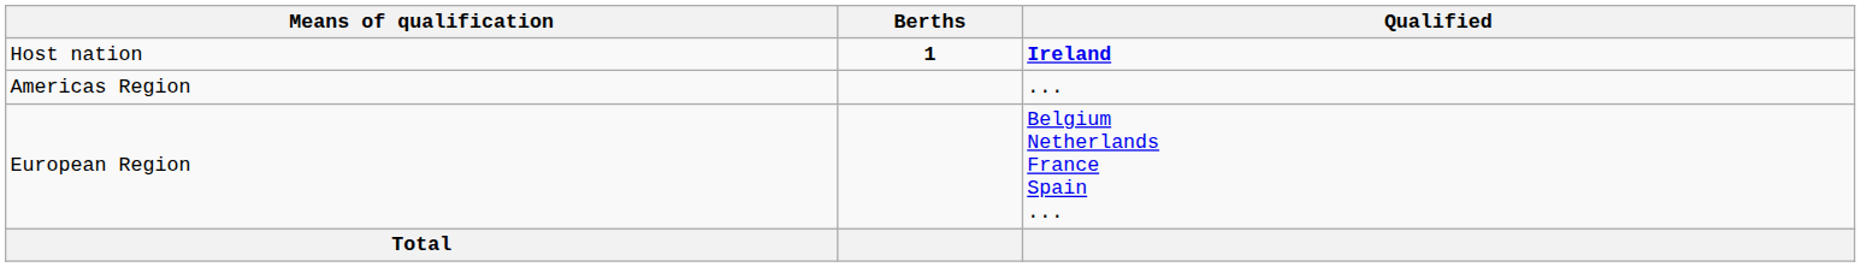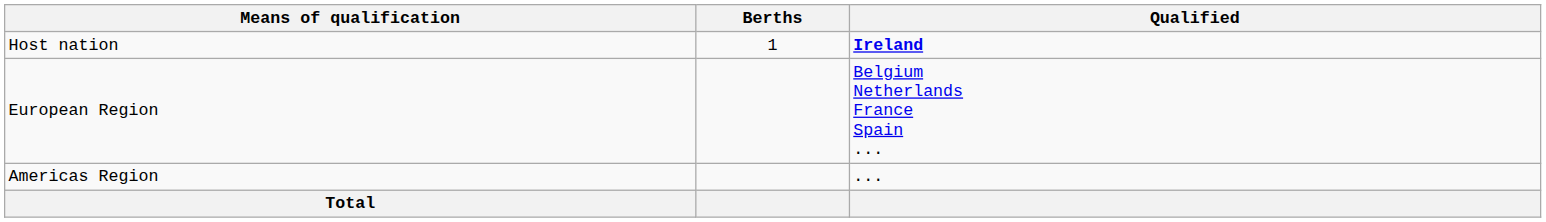Host nation | Berths: bold -> normal
rows swapped: Americas Region <-> European Region
